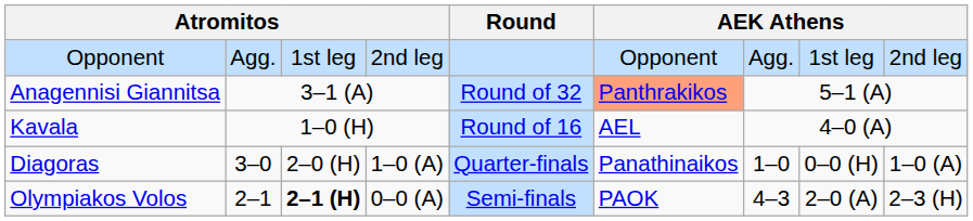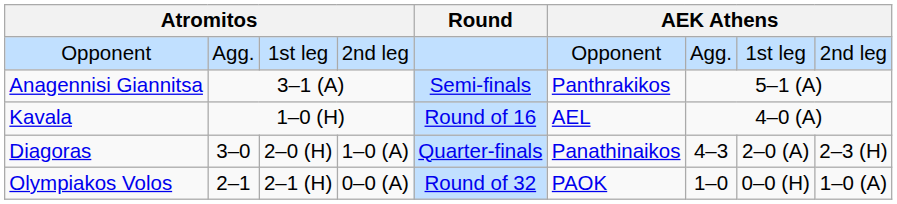Anagennisi Giannitsa | Round: Round of 32 -> Semi-finals
Anagennisi Giannitsa | column 6: lightsalmon background -> no background
Diagoras | column 7: 1–0 -> 4–3
Diagoras | column 8: 0–0 (H) -> 2–0 (A)
Diagoras | column 9: 1–0 (A) -> 2–3 (H)
Olympiakos Volos | column 3: bold -> normal
Olympiakos Volos | Round: Semi-finals -> Round of 32
Olympiakos Volos | column 7: 4–3 -> 1–0
Olympiakos Volos | column 8: 2–0 (A) -> 0–0 (H)
Olympiakos Volos | column 9: 2–3 (H) -> 1–0 (A)
